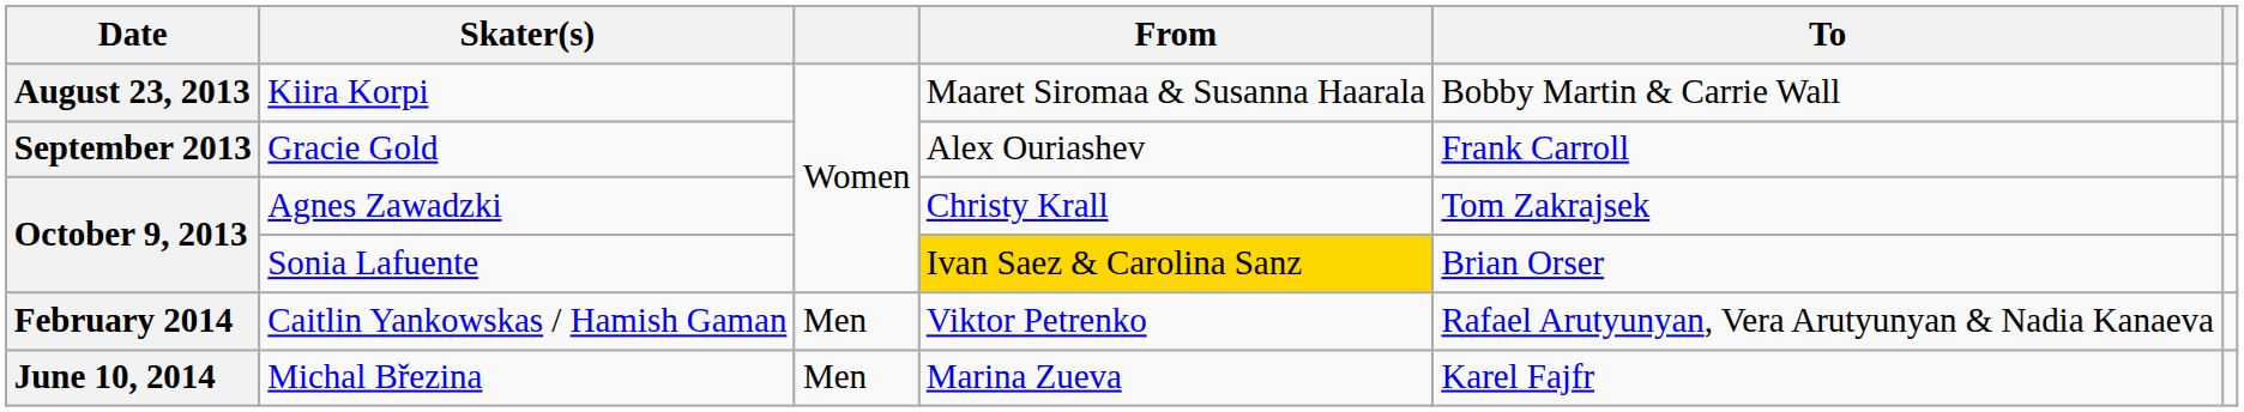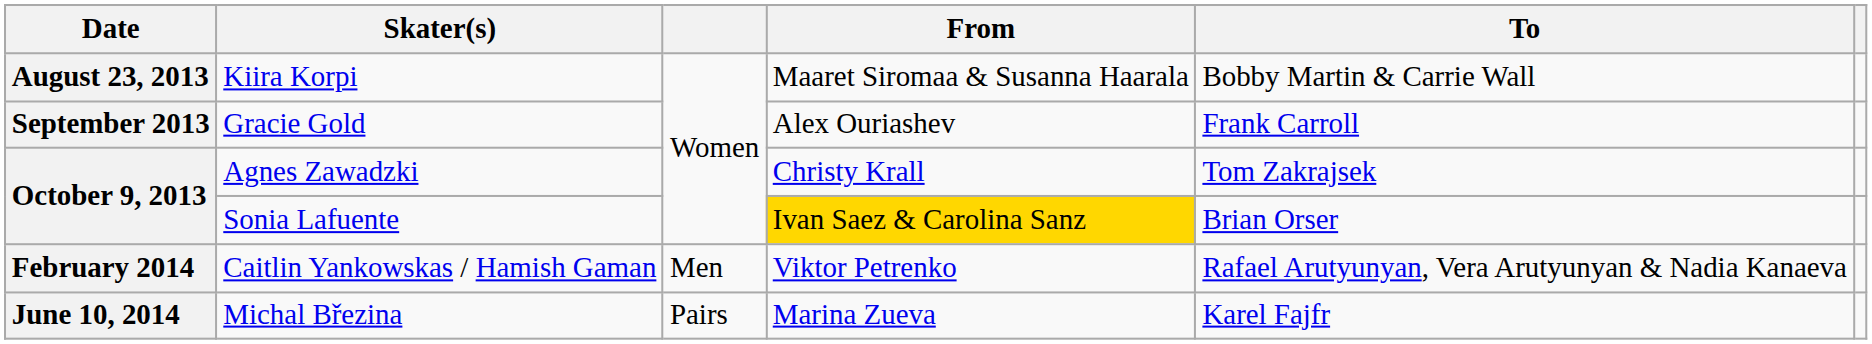Michal Březina | column 3: Men -> Pairs
